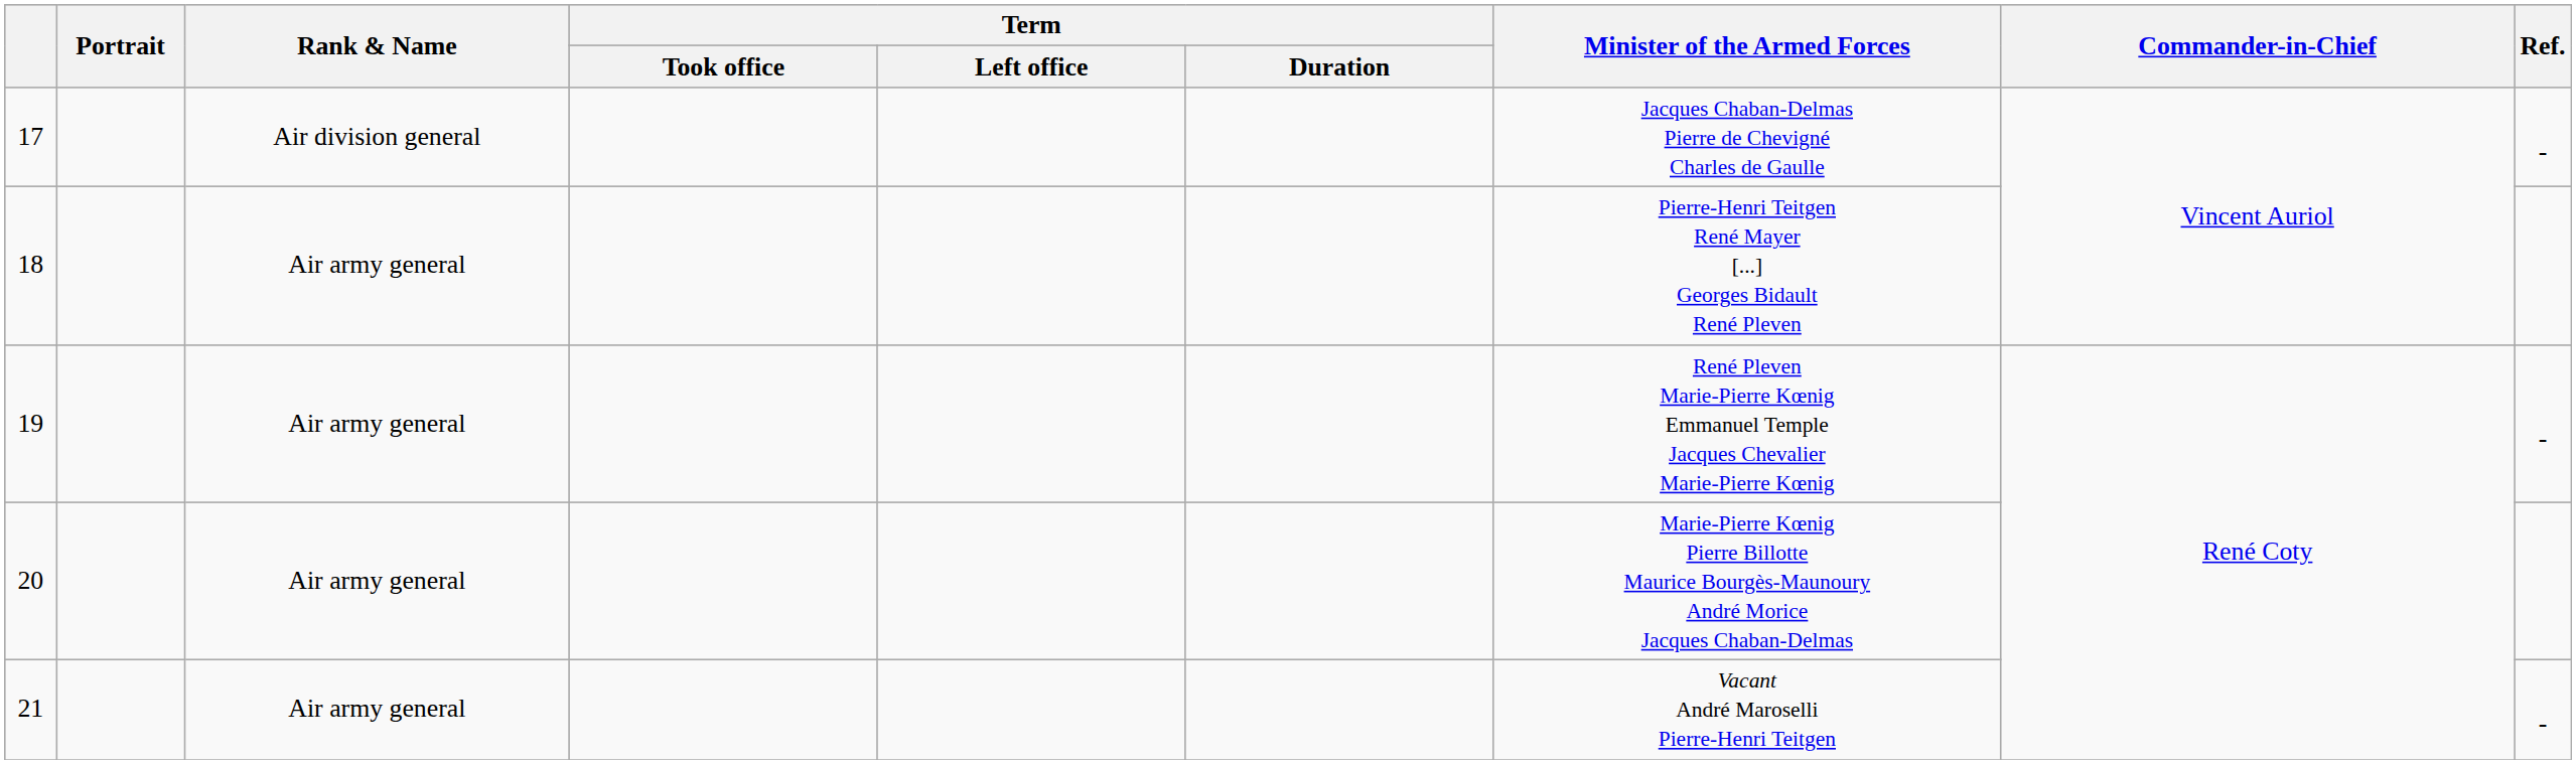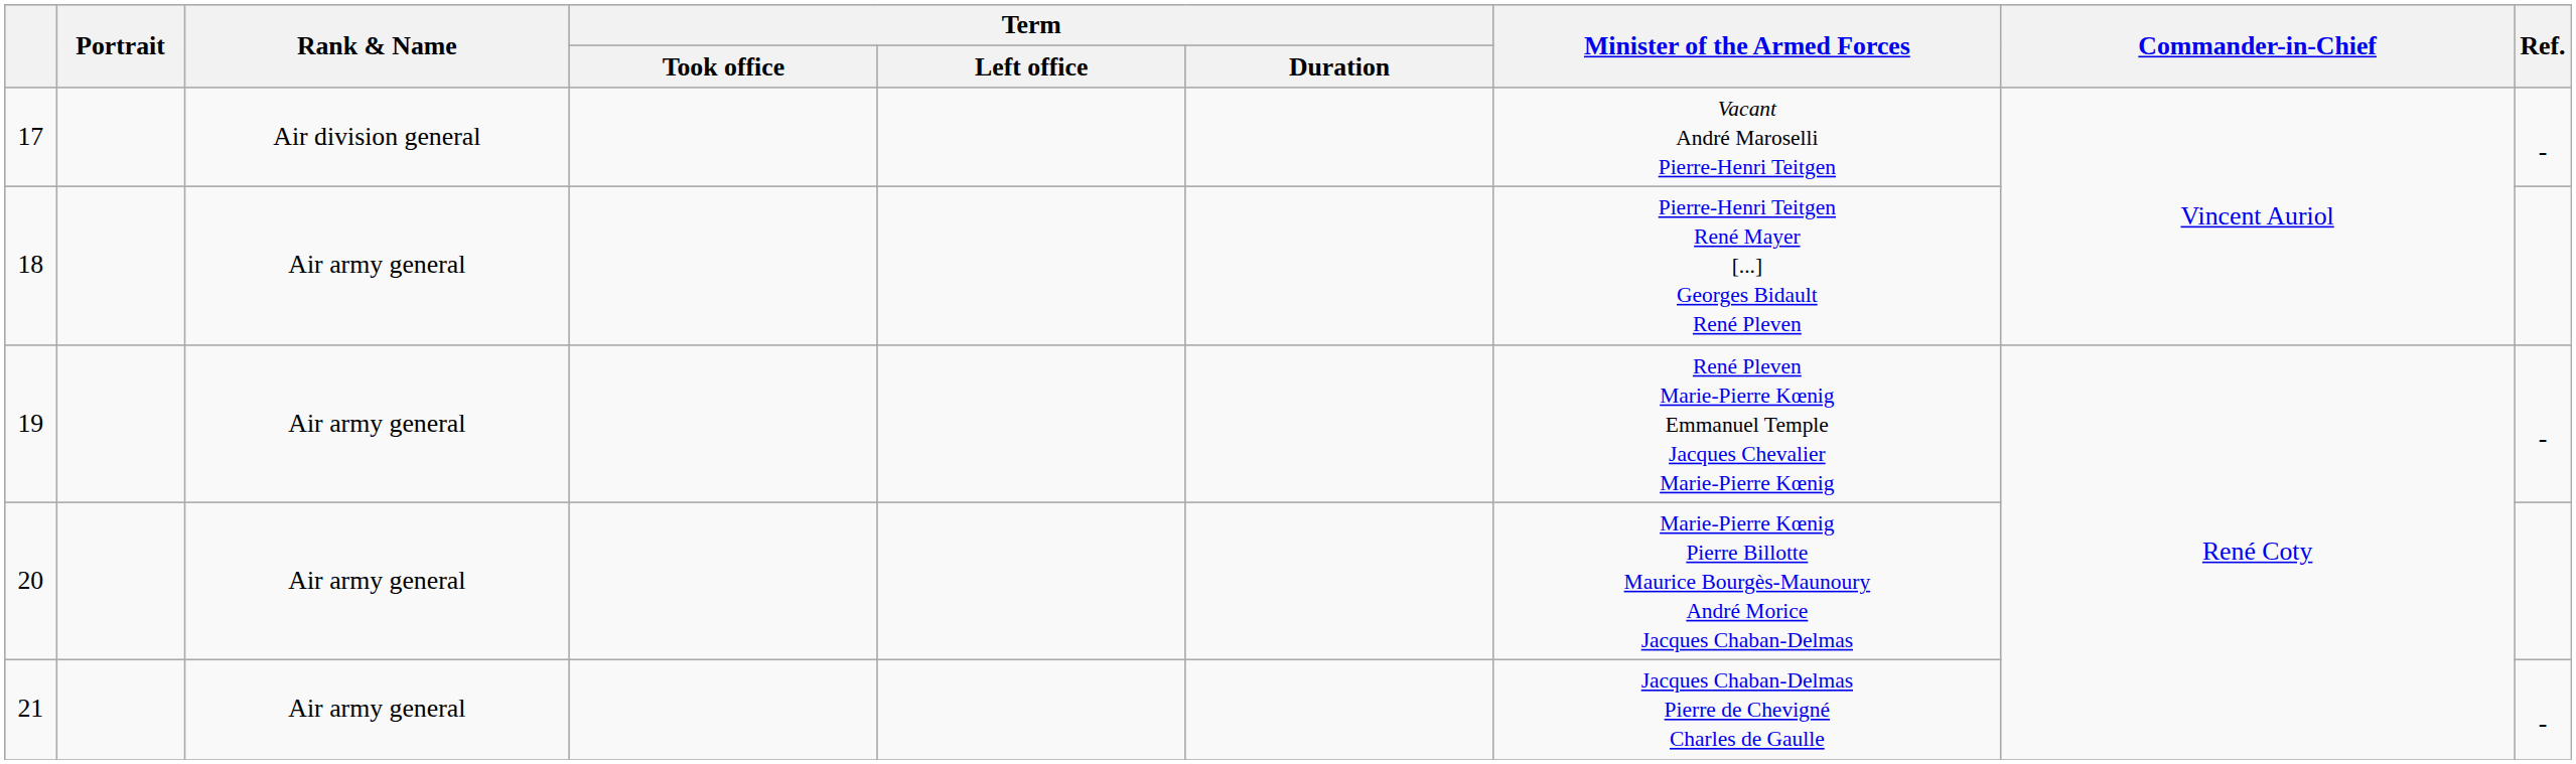17 | Minister of the Armed Forces: Jacques Chaban-Delmas Pierre de Chevigné Charles de Gaulle -> Vacant André Maroselli Pierre-Henri Teitgen
21 | Minister of the Armed Forces: Vacant André Maroselli Pierre-Henri Teitgen -> Jacques Chaban-Delmas Pierre de Chevigné Charles de Gaulle
